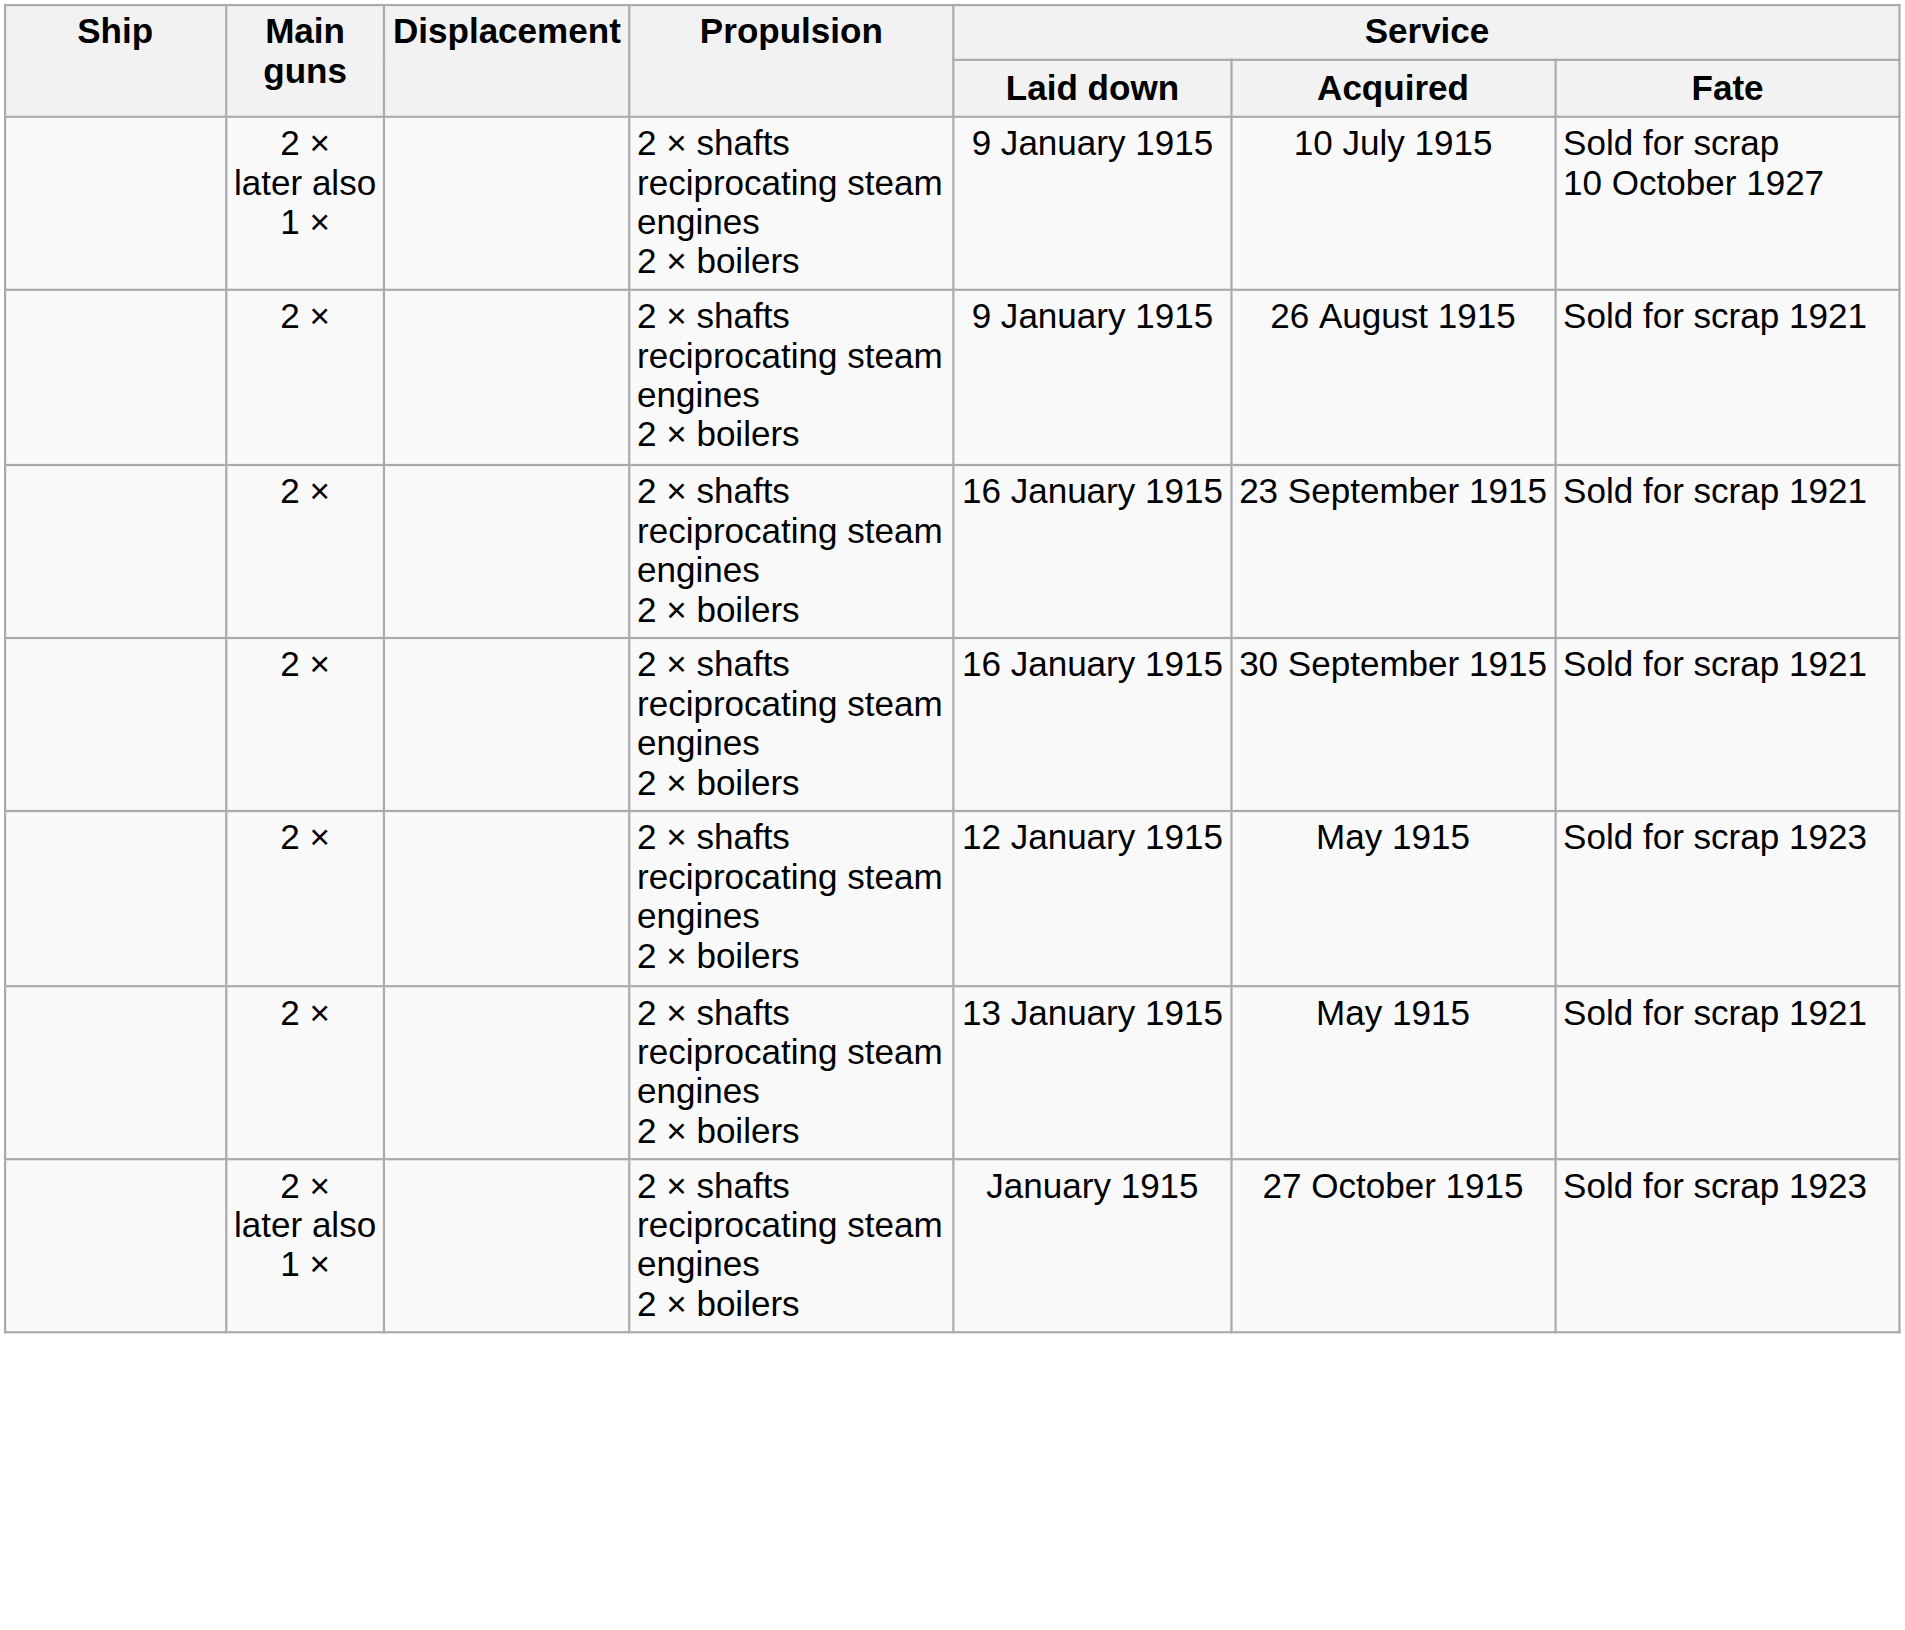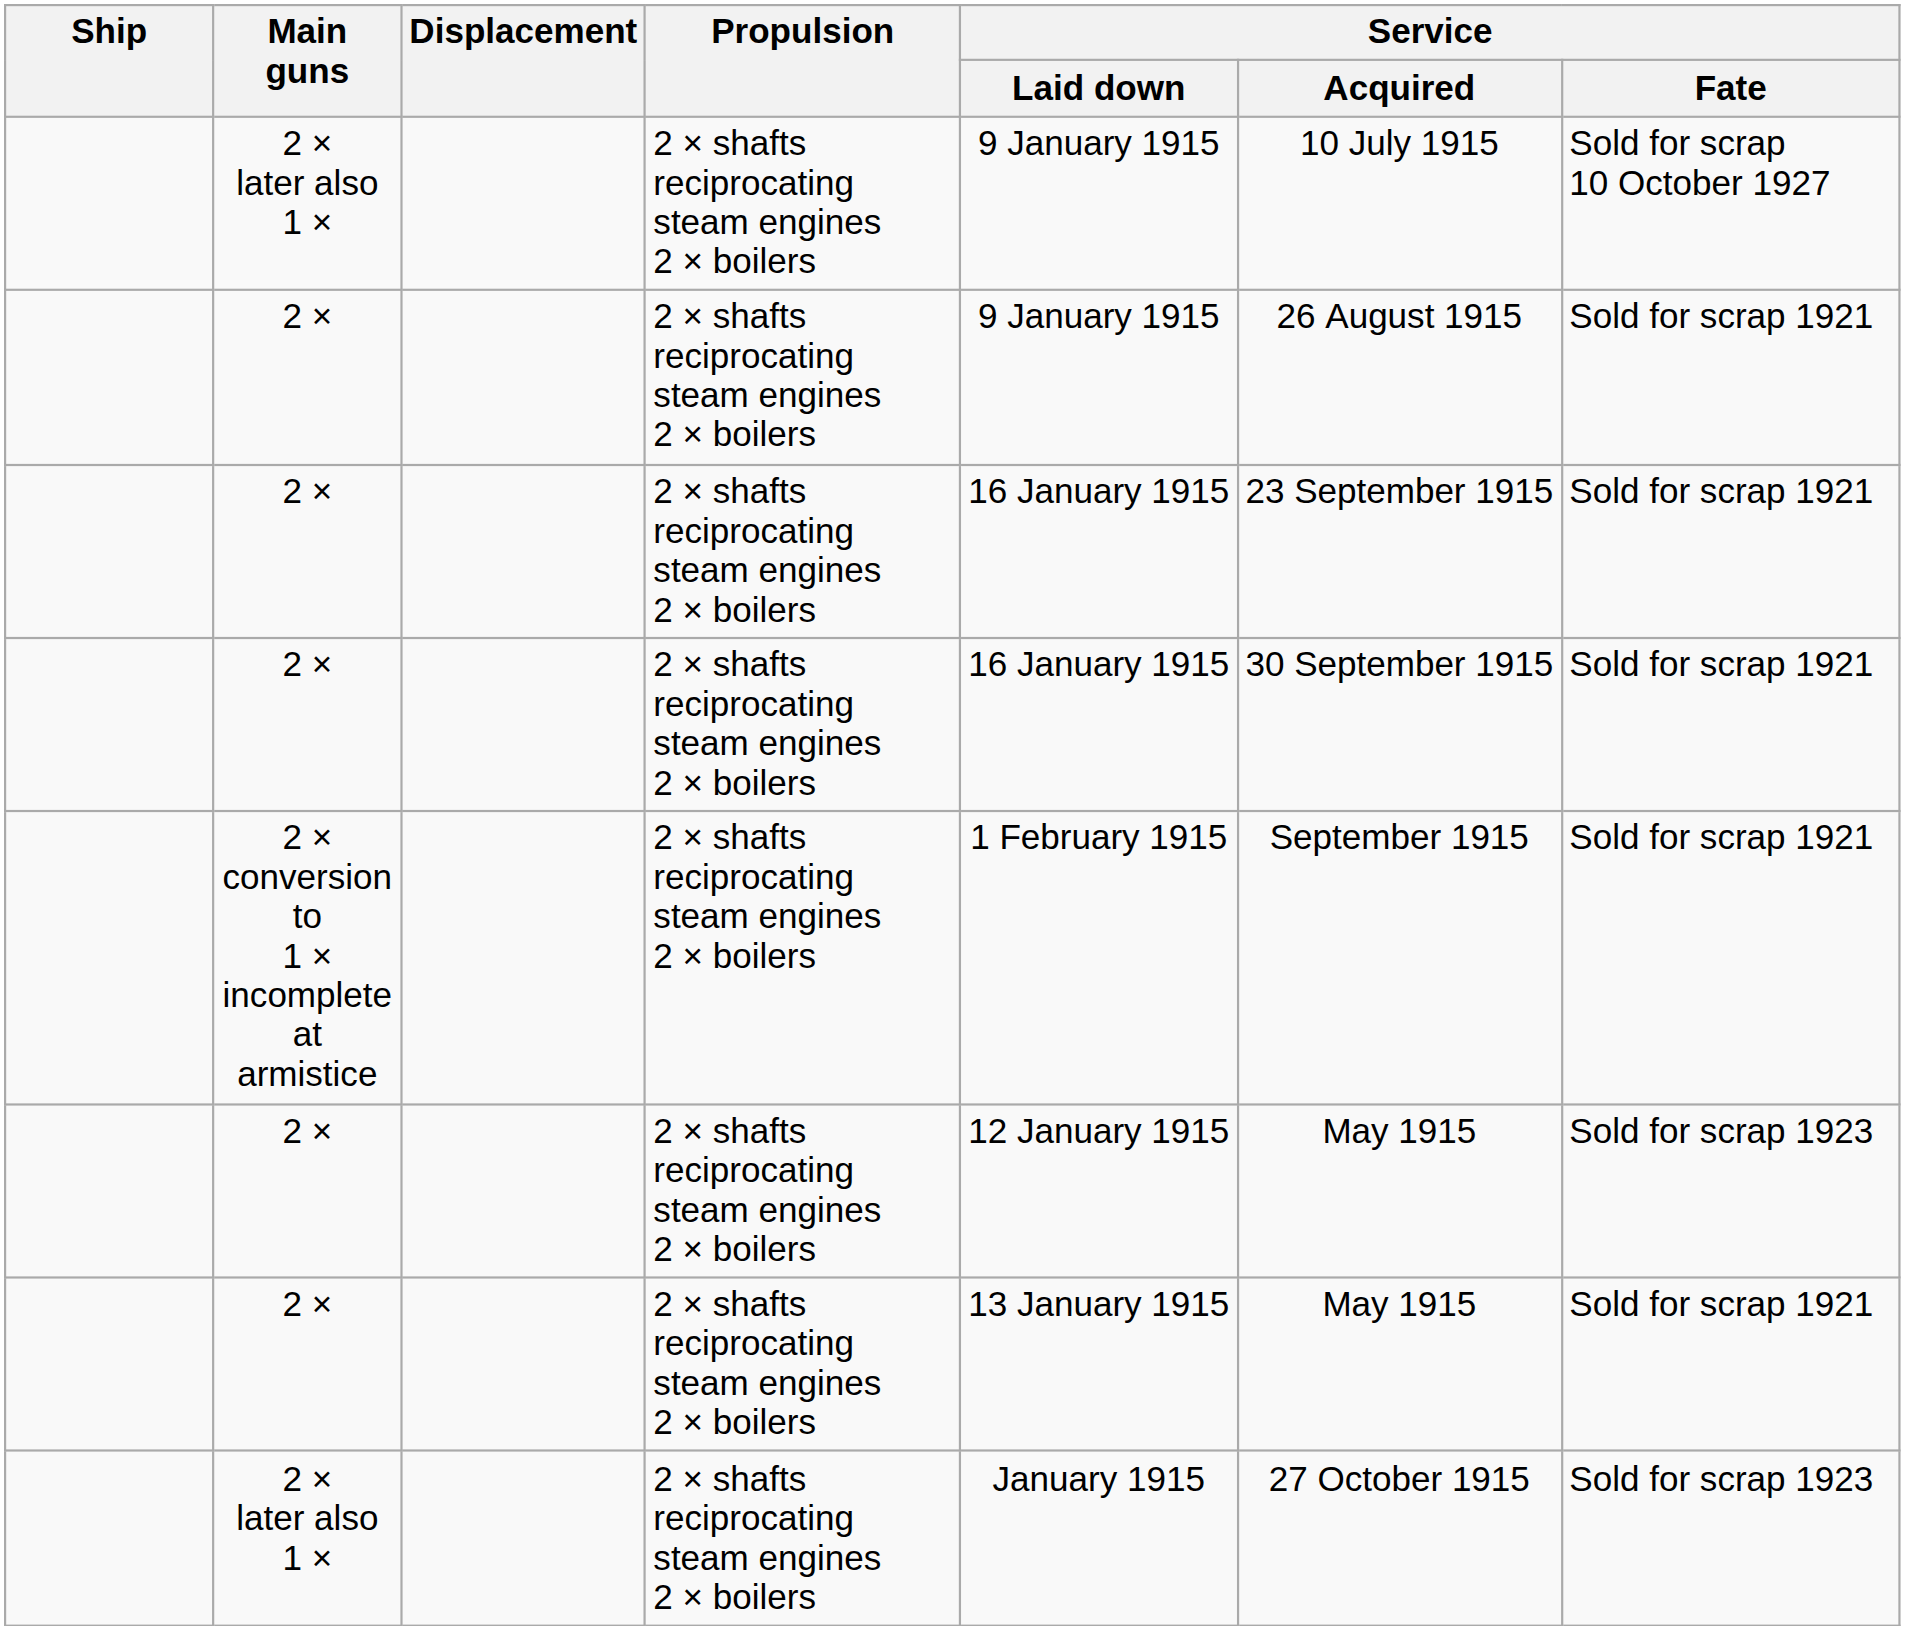+ row: 2 × conversion to 1 × incomplete at armistice | 2 × shafts reciprocating steam engines 2 × boilers | 1 February 1915 | September 1915 | Sold for scrap 1921
